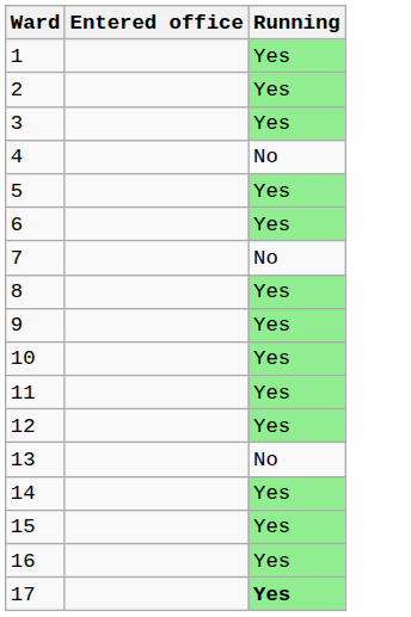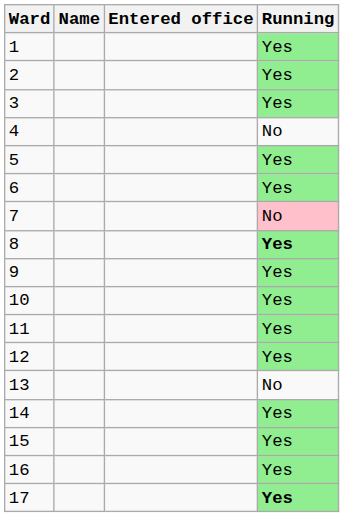+ column: Name
7 | Running: no background -> pink background
8 | Running: normal -> bold
